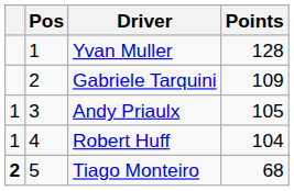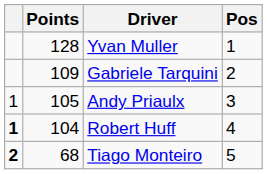columns swapped: Pos <-> Points
Robert Huff | column 1: normal -> bold
